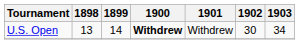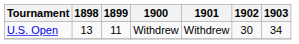U.S. Open | 1899: 14 -> 11
U.S. Open | 1900: bold -> normal
